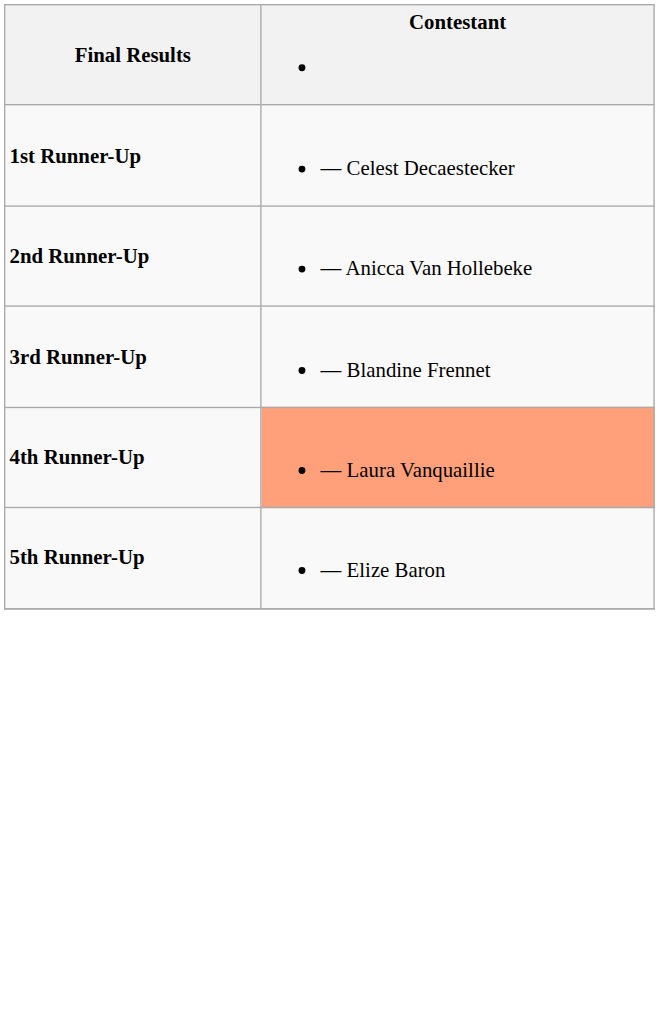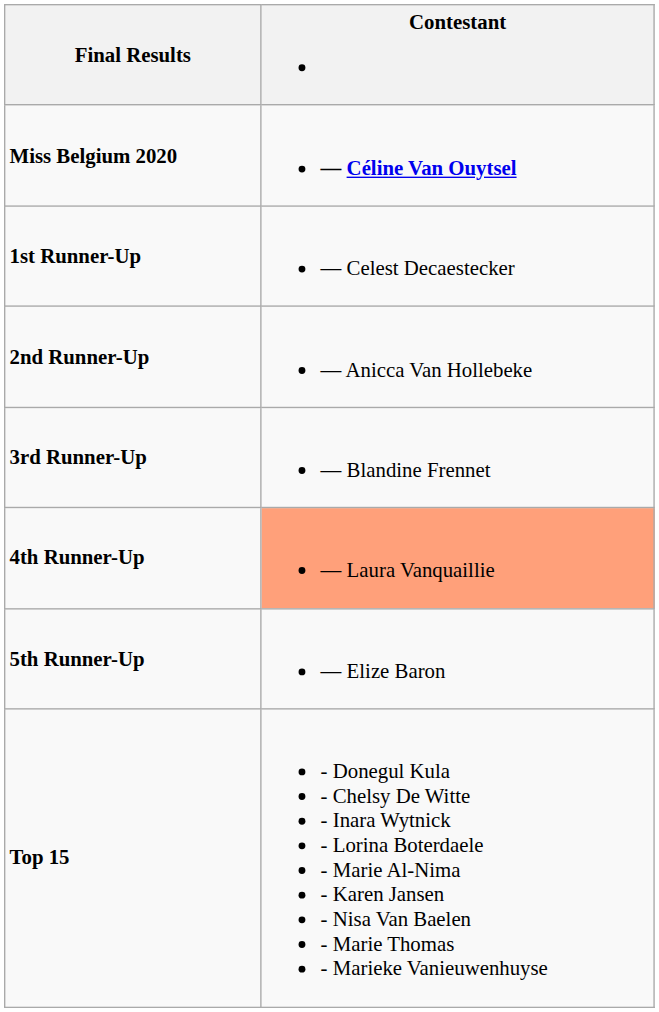+ row: Miss Belgium 2020 | — Céline Van Ouytsel
+ row: Top 15 | - Donegul Kula - Chelsy De Witte - Inara Wytnick - Lorina Boterdaele - Marie Al-Nima - Karen Jansen - Nisa Van Baelen - Marie Thomas - Marieke Vanieuwenhuyse
